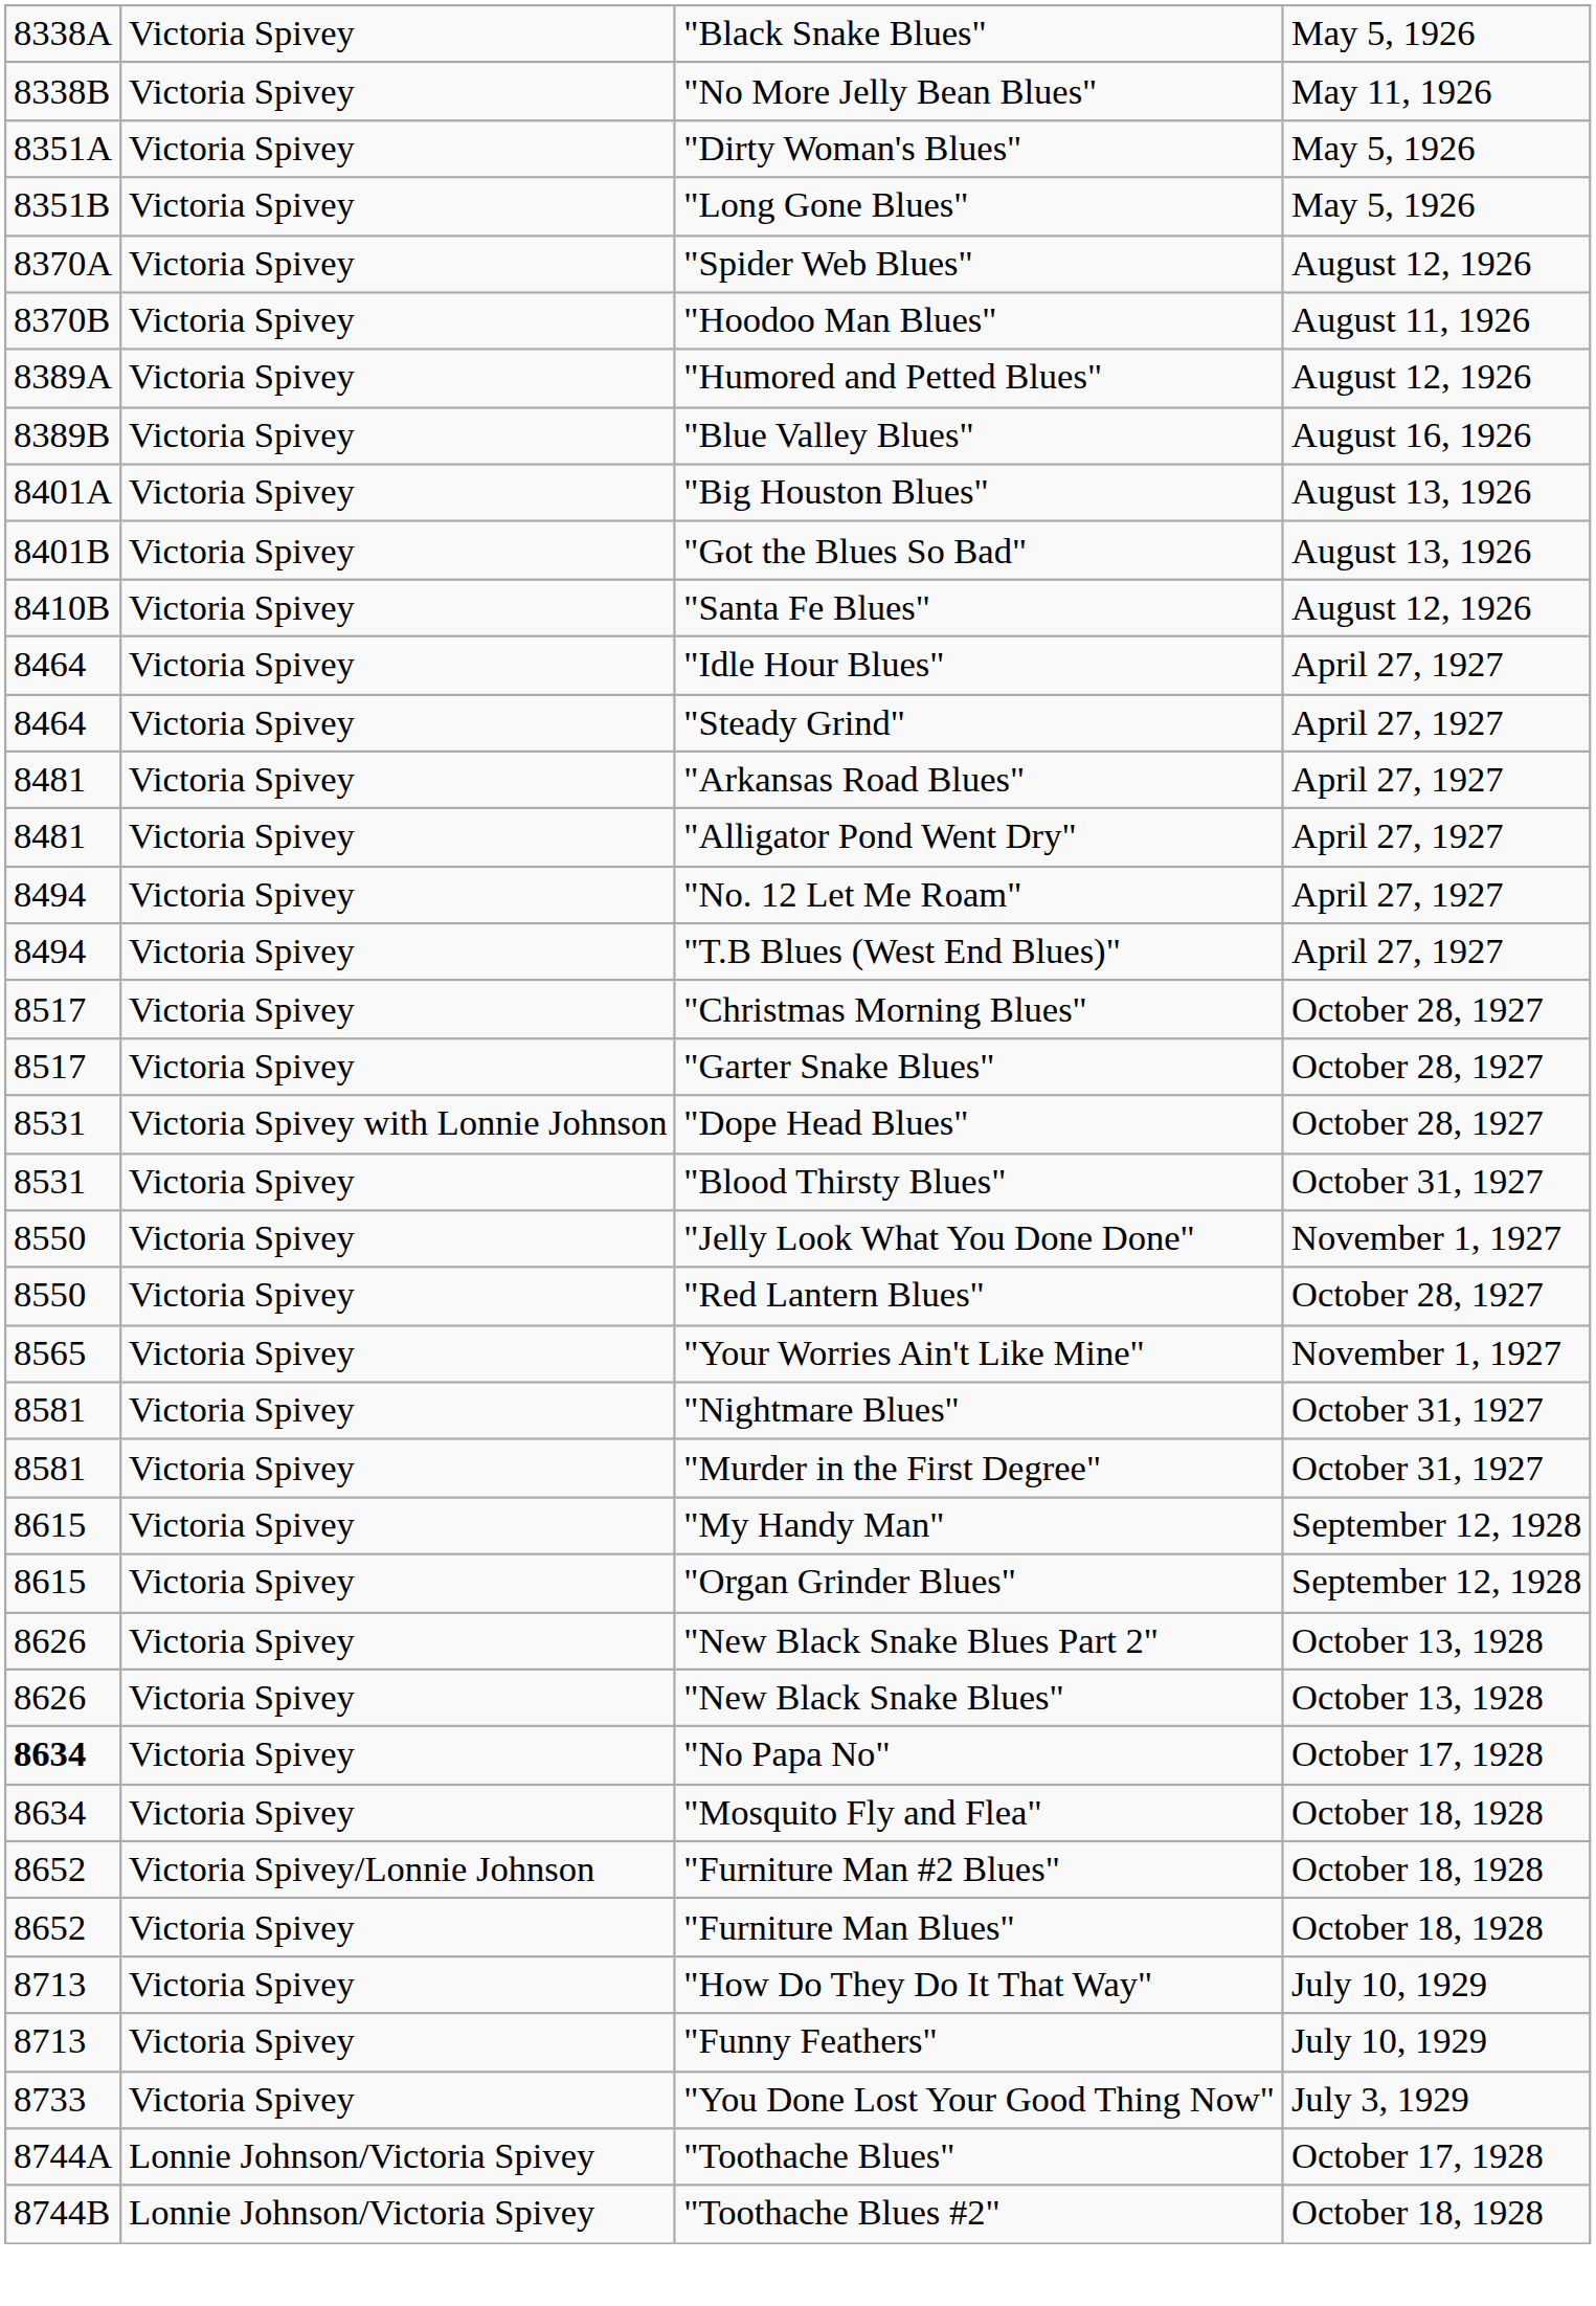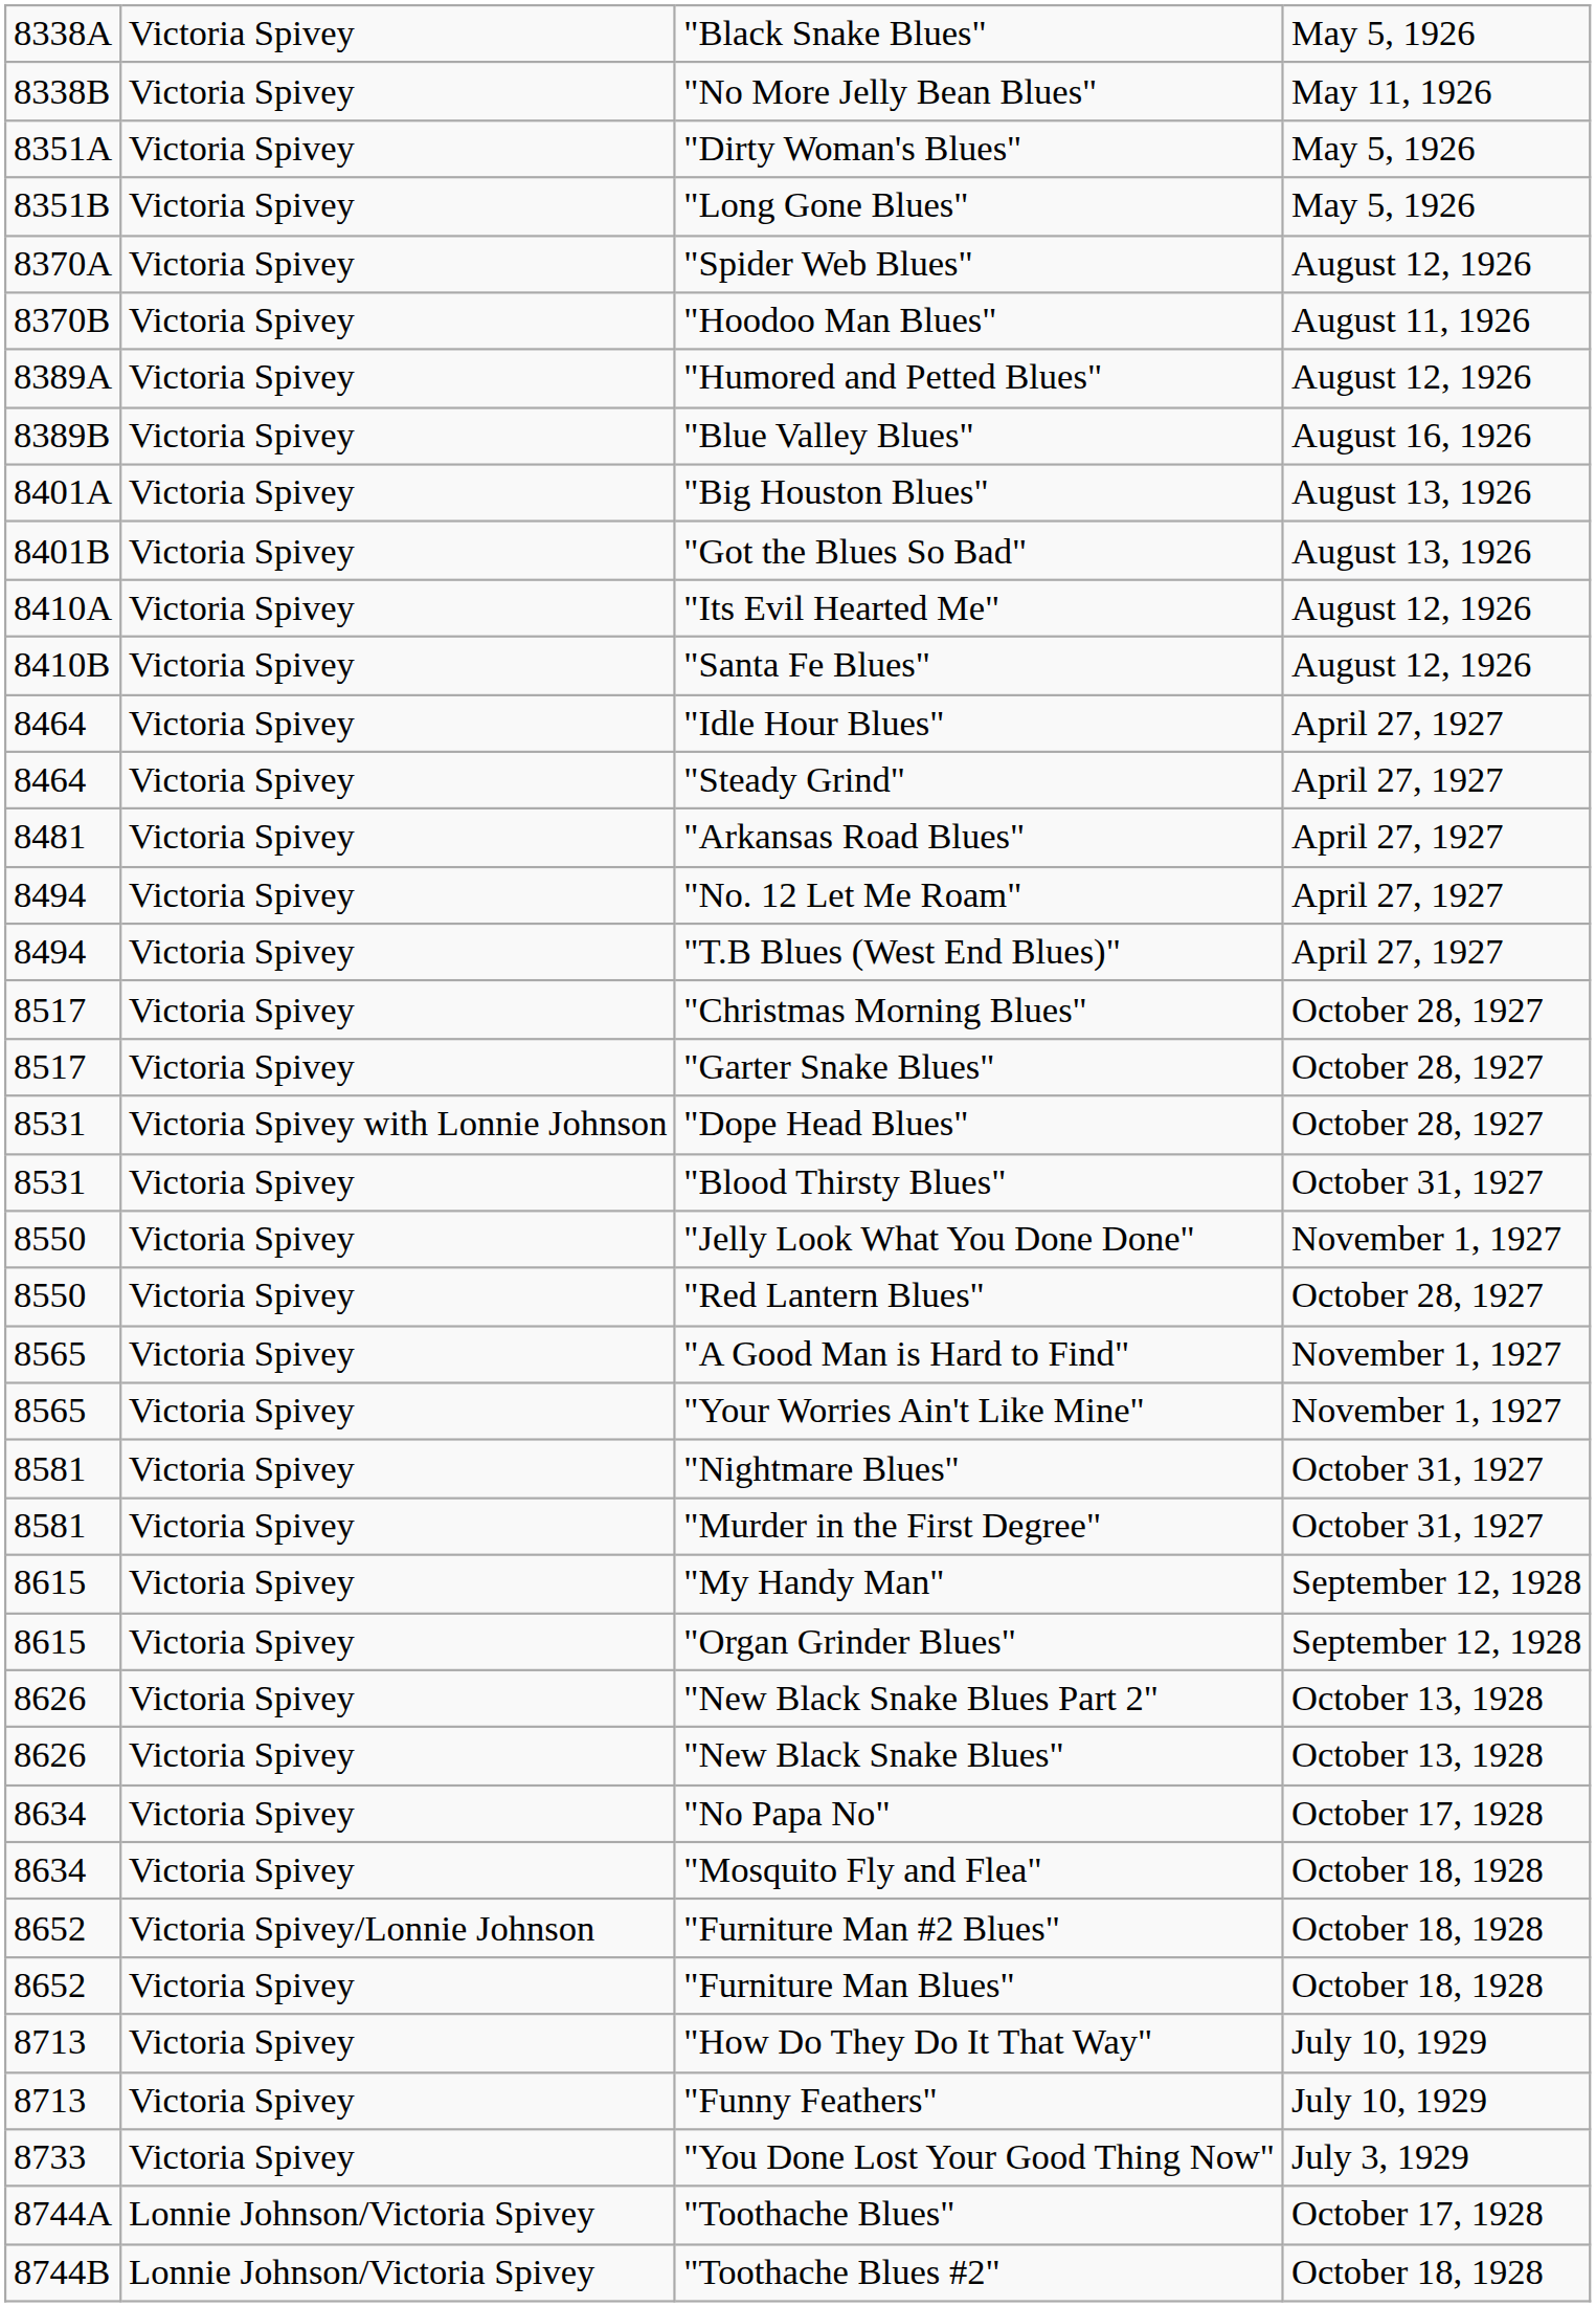+ row: 8410A | Victoria Spivey | "Its Evil Hearted Me" | August 12, 1926
- row: 8481 | Victoria Spivey | "Alligator Pond Went Dry" | April 27, 1927
+ row: 8565 | Victoria Spivey | "A Good Man is Hard to Find" | November 1, 1927
"No Papa No" | column 1: bold -> normal
